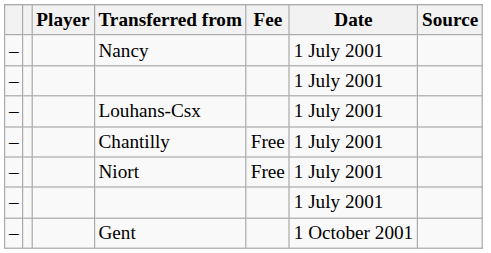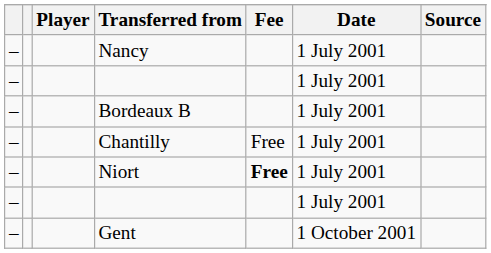- row: – | Louhans-Csx | 1 July 2001
+ row: – | Bordeaux B | 1 July 2001
Niort | Fee: normal -> bold
